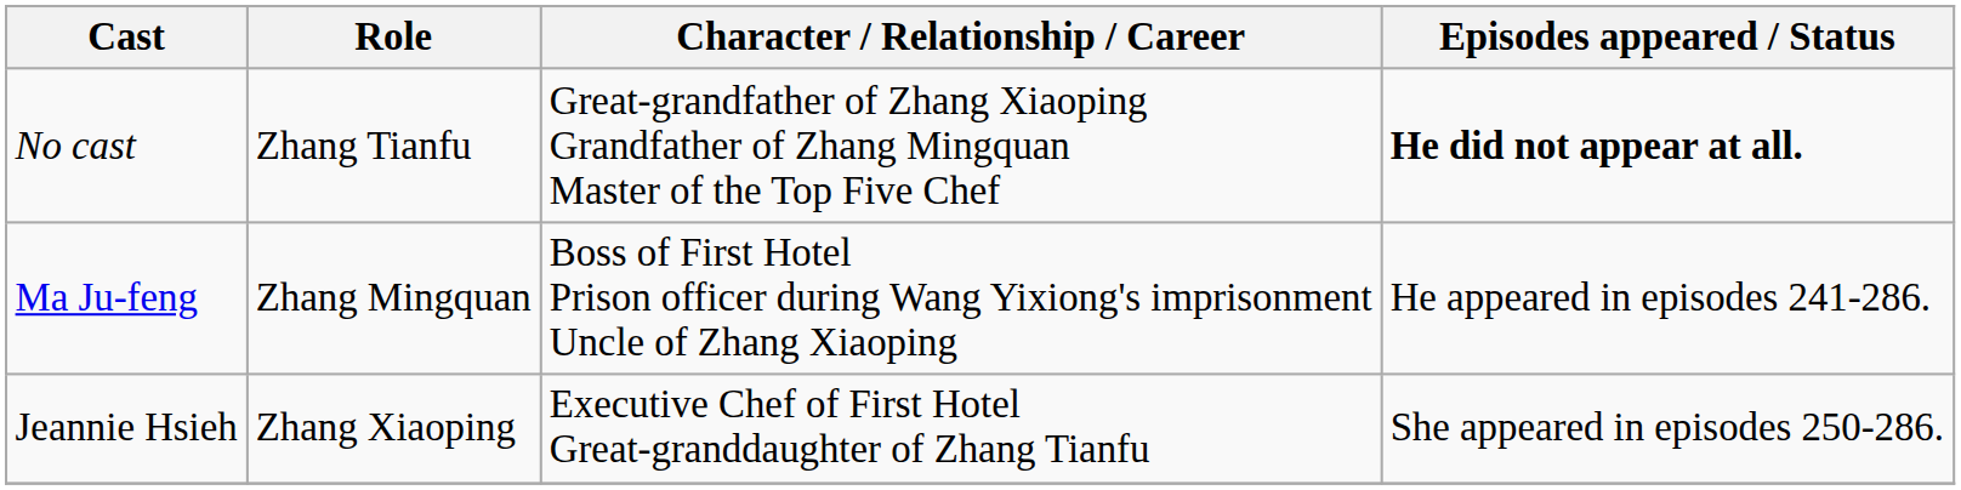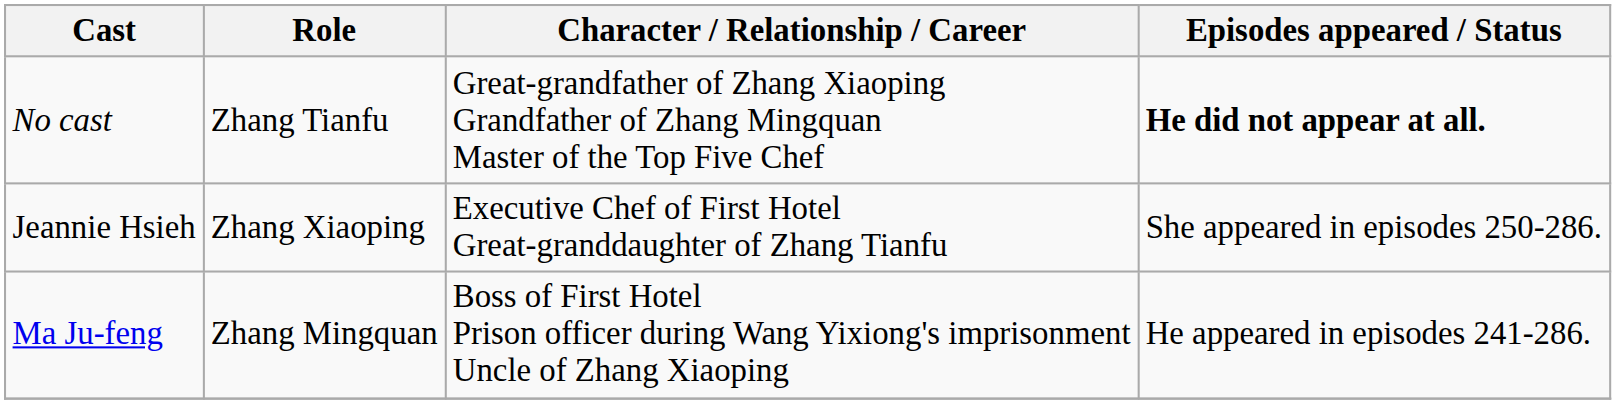rows swapped: Jeannie Hsieh <-> Ma Ju-feng
